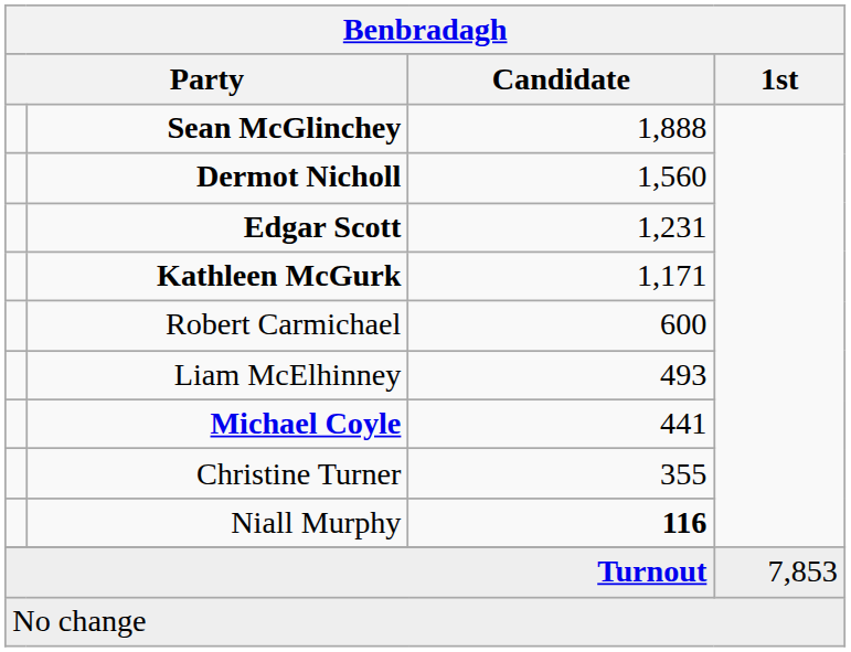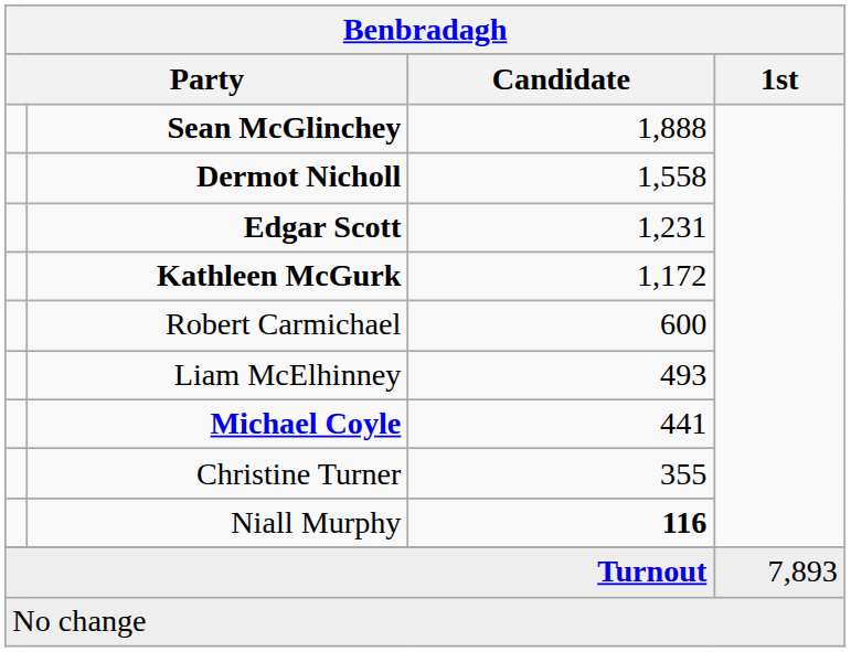Dermot Nicholl | Candidate: 1,560 -> 1,558
Kathleen McGurk | Candidate: 1,171 -> 1,172
Turnout | 1st: 7,853 -> 7,893
